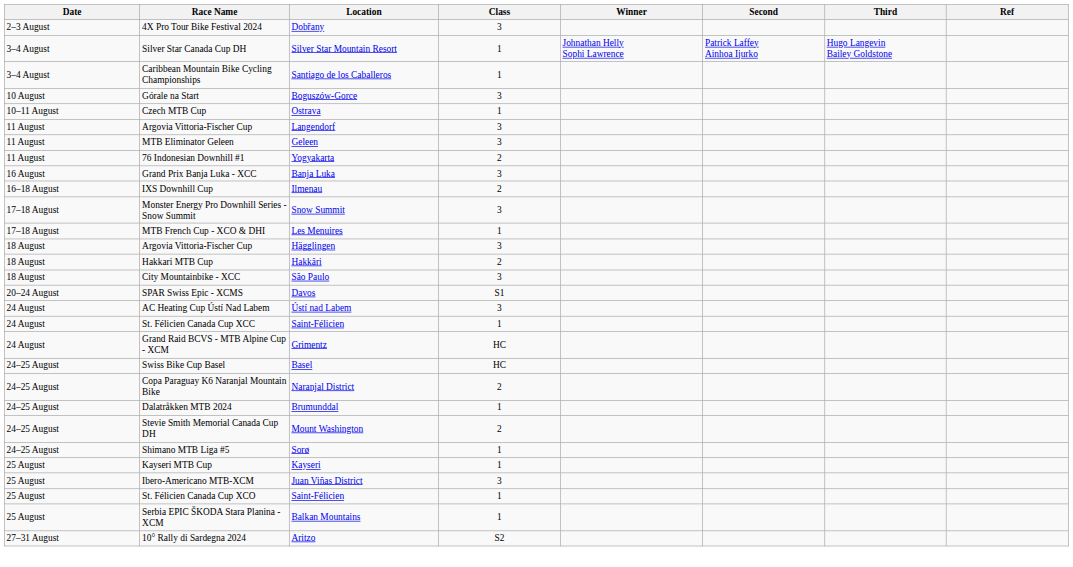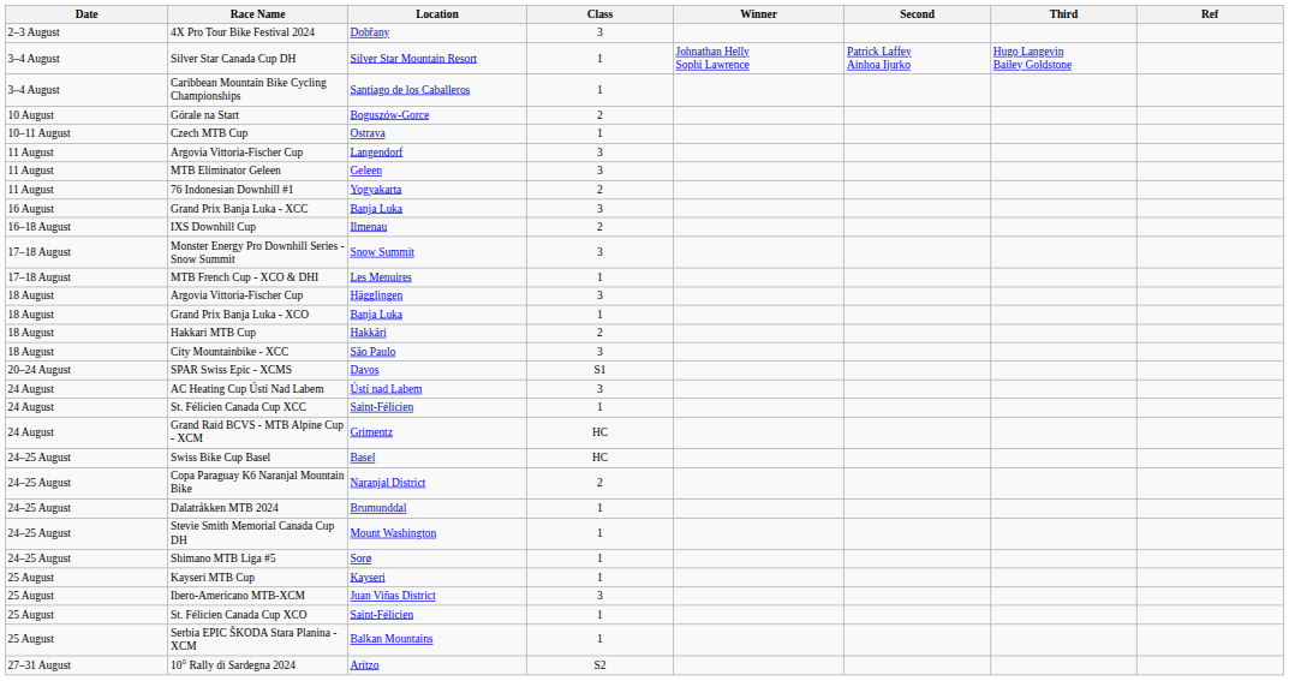Górale na Start | Class: 3 -> 2
+ row: 18 August | Grand Prix Banja Luka - XCO | Banja Luka | 1
Stevie Smith Memorial Canada Cup DH | Class: 2 -> 1
